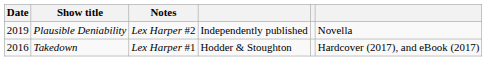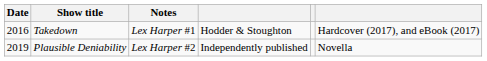rows swapped: Takedown <-> Plausible Deniability
